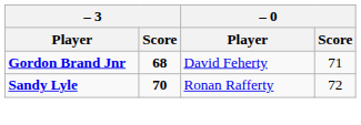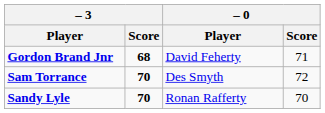+ row: Sam Torrance | 70 | Des Smyth | 72
Sandy Lyle | – 0 / Score: 72 -> 70
